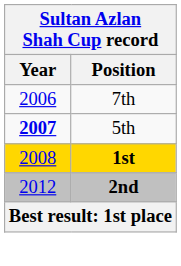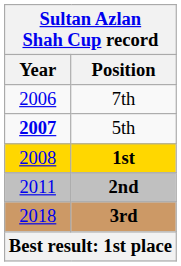2nd | Year: 2012 -> 2011
+ row: 2018 | 3rd
